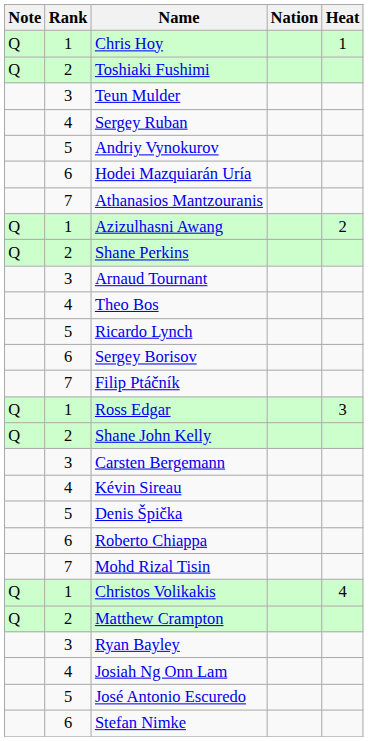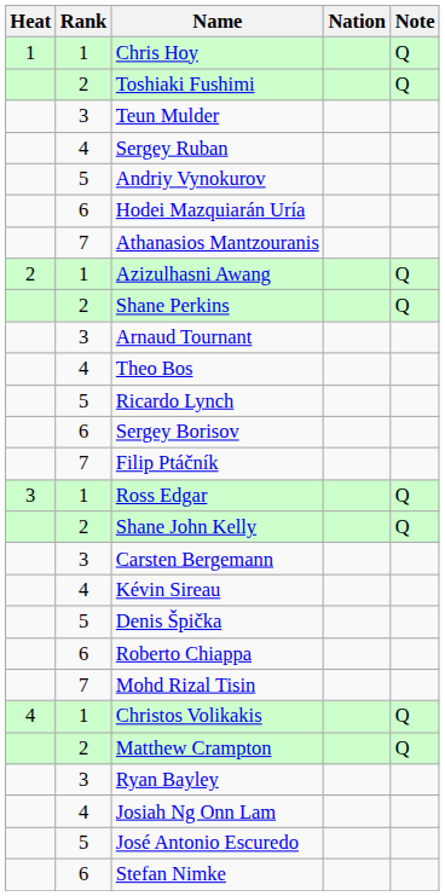columns swapped: Heat <-> Note
